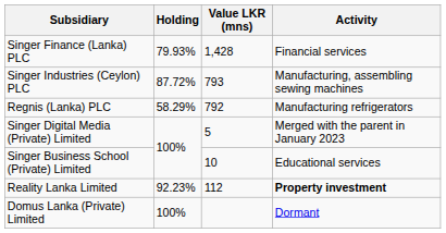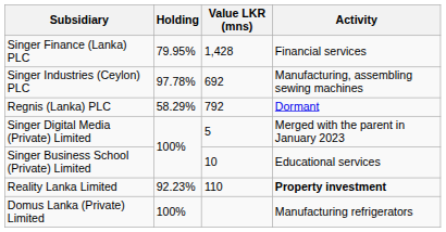Singer Finance (Lanka) PLC | Holding: 79.93% -> 79.95%
Singer Industries (Ceylon) PLC | Holding: 87.72% -> 97.78%
Singer Industries (Ceylon) PLC | Value LKR (mns): 793 -> 692
Regnis (Lanka) PLC | Activity: Manufacturing refrigerators -> Dormant
Reality Lanka Limited | Value LKR (mns): 112 -> 110
Domus Lanka (Private) Limited | Activity: Dormant -> Manufacturing refrigerators
